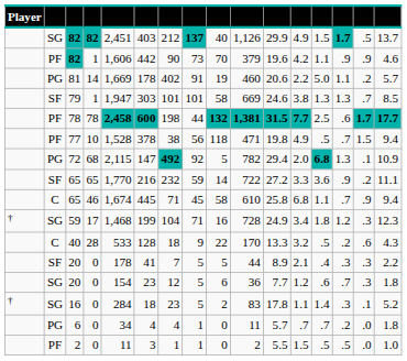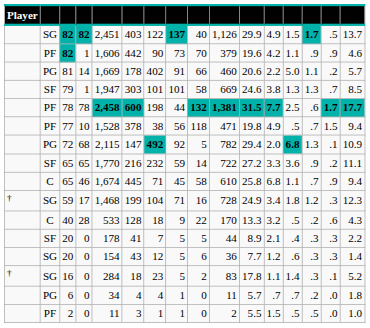SG / 82 | column 7: 212 -> 122
81 | column 9: 19 -> 66
SG / 20 | column 6: 23 -> 43
SG / 20 | column 14: .7 -> .3
SG / 20 | column 16: 1.8 -> 1.4
